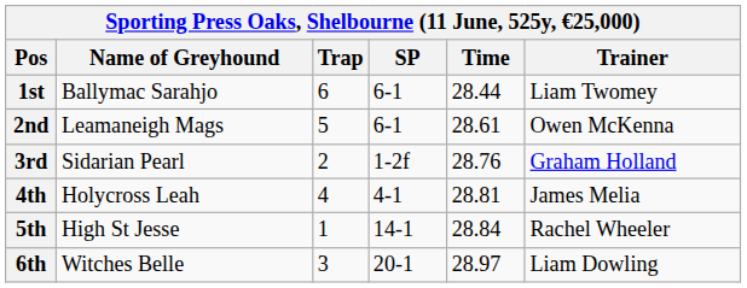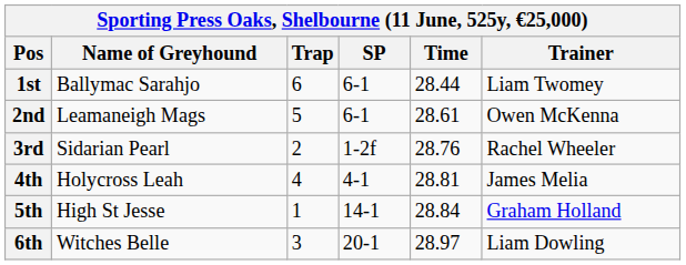3rd | Trainer: Graham Holland -> Rachel Wheeler
5th | Trainer: Rachel Wheeler -> Graham Holland
